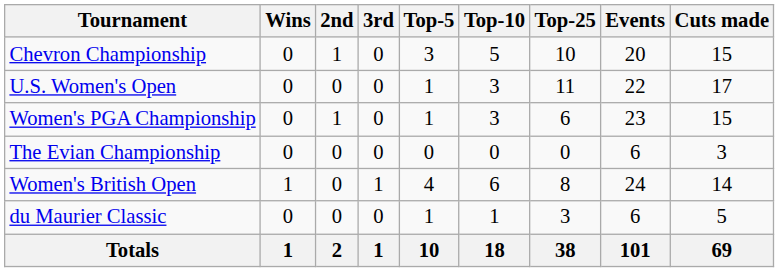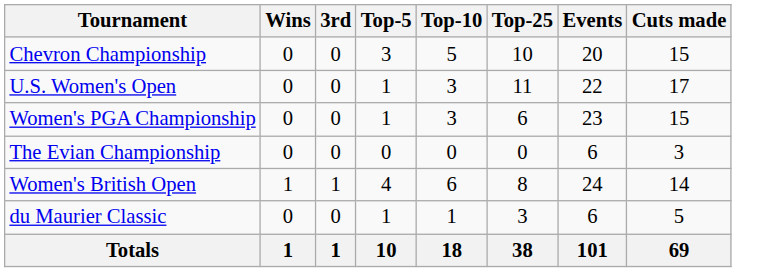- column: 2nd | 1 | 0 | 1 | 0 | 0 | 0 | 2
